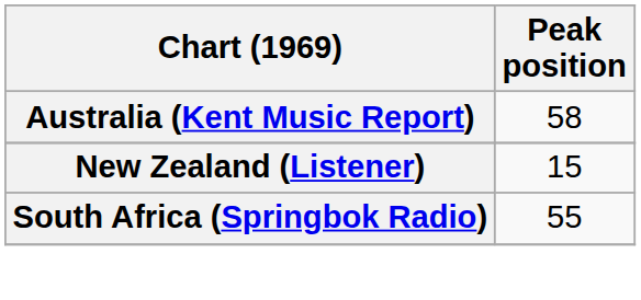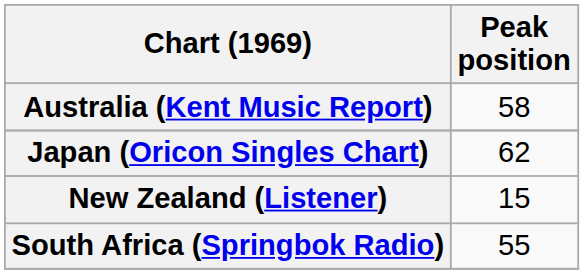+ row: Japan (Oricon Singles Chart) | 62
